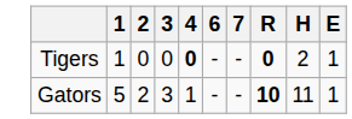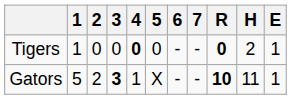+ column: 5 | 0 | X
Gators | 3: normal -> bold
